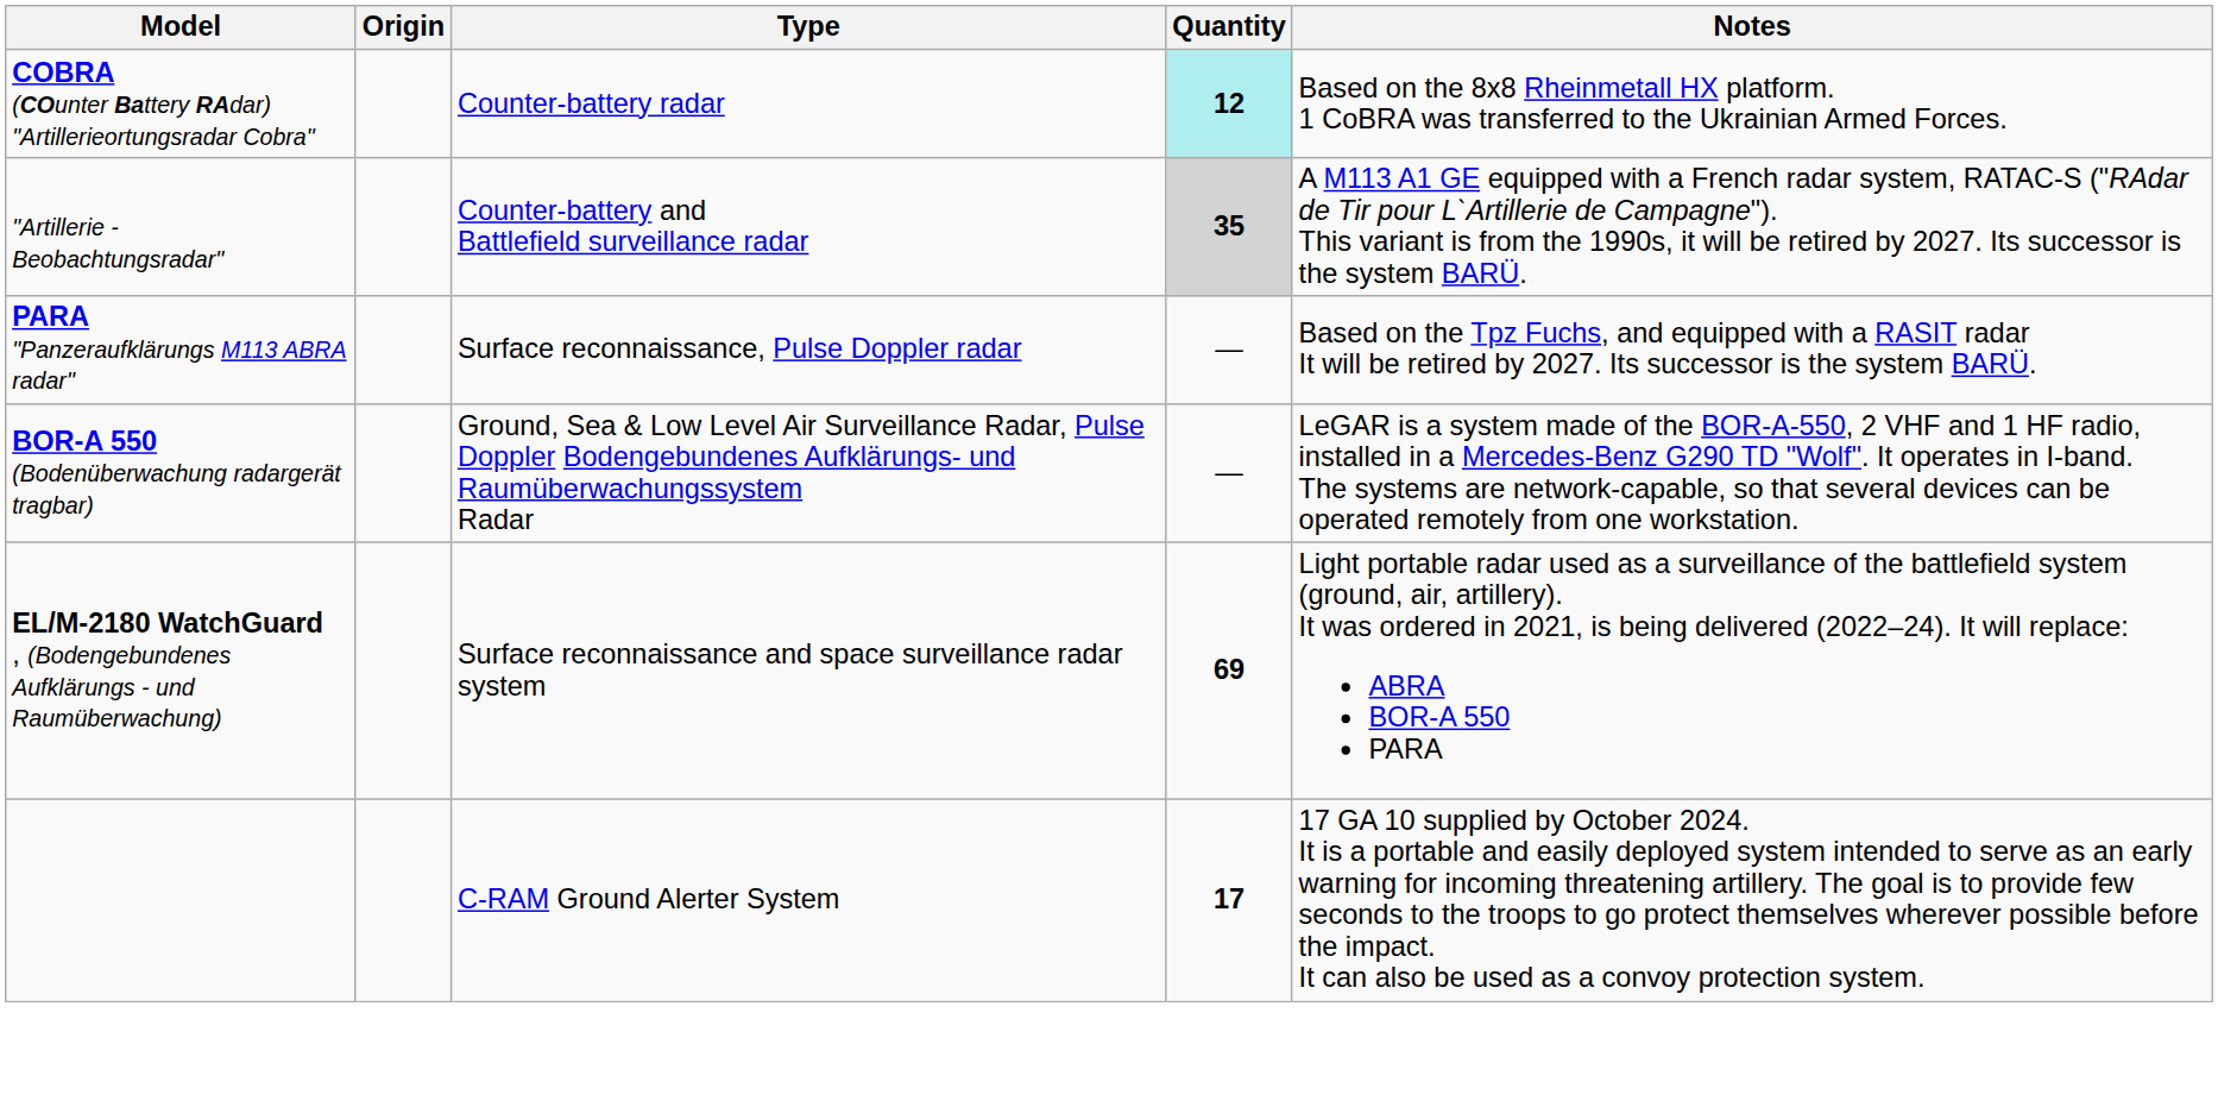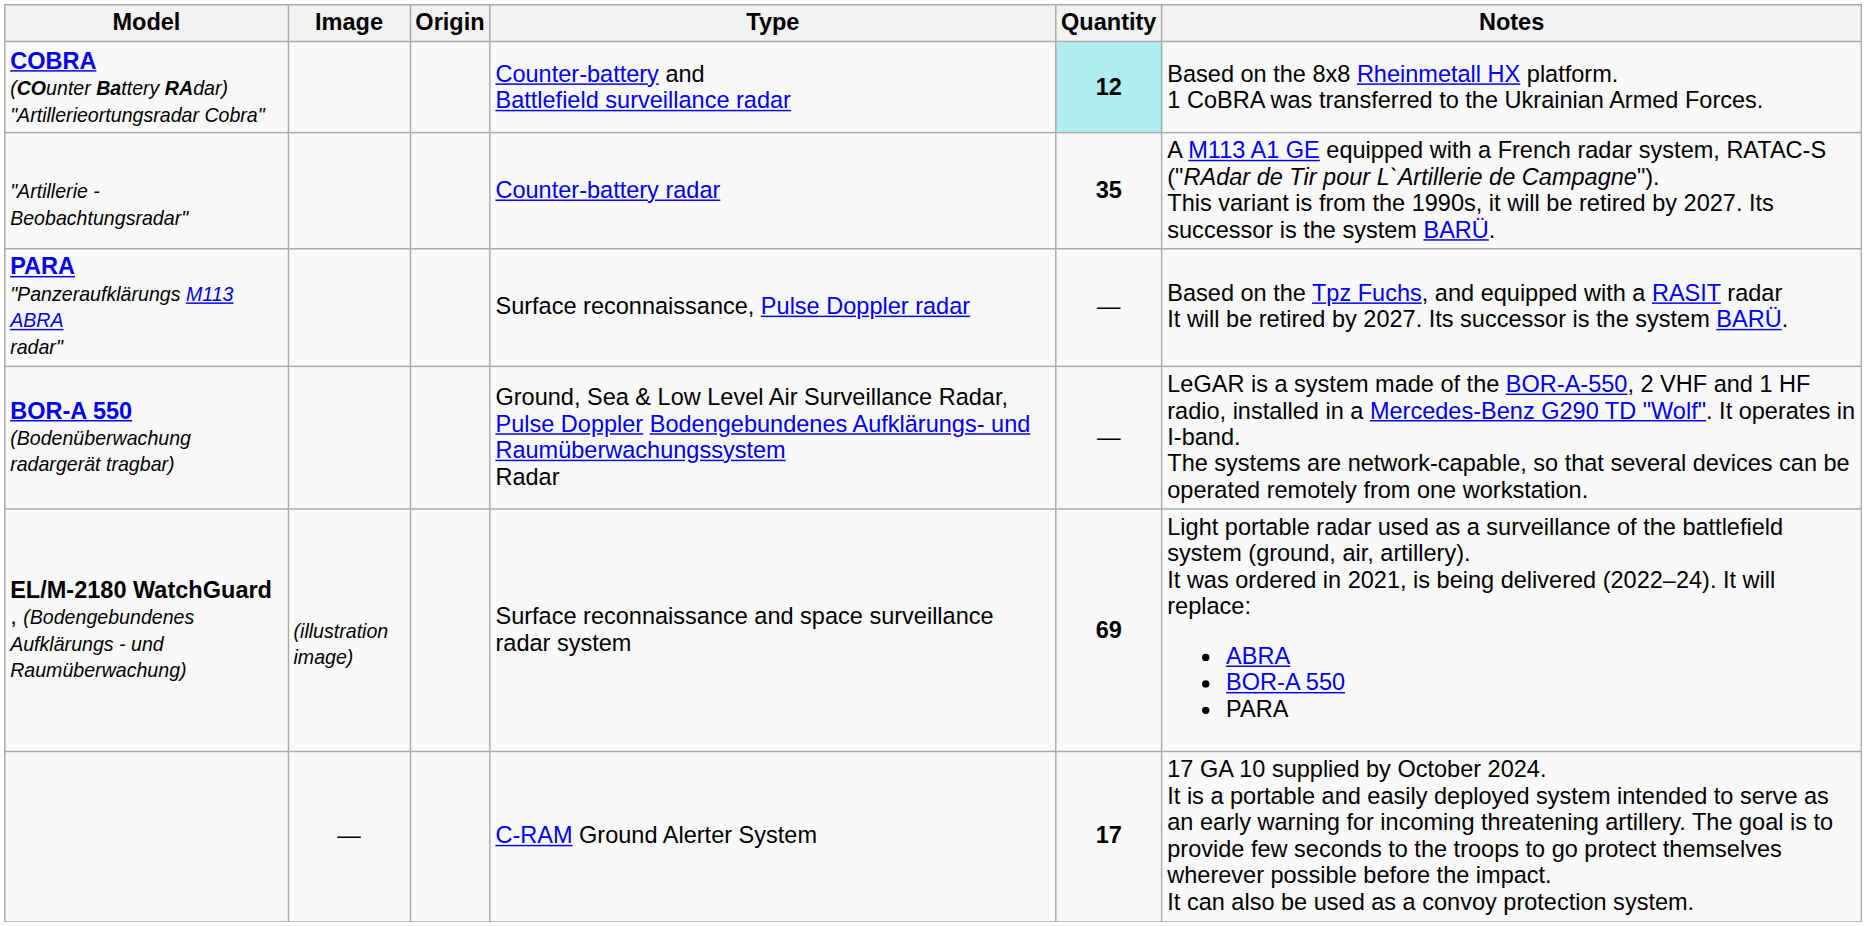+ column: Image | (illustration image) | —
COBRA (COunter Battery RAdar) "Artillerieortungsradar Cobra" | Type: Counter-battery radar -> Counter-battery and Battlefield surveillance radar
"Artillerie - Beobachtungsradar" | Type: Counter-battery and Battlefield surveillance radar -> Counter-battery radar
"Artillerie - Beobachtungsradar" | Quantity: lightgrey background -> no background
